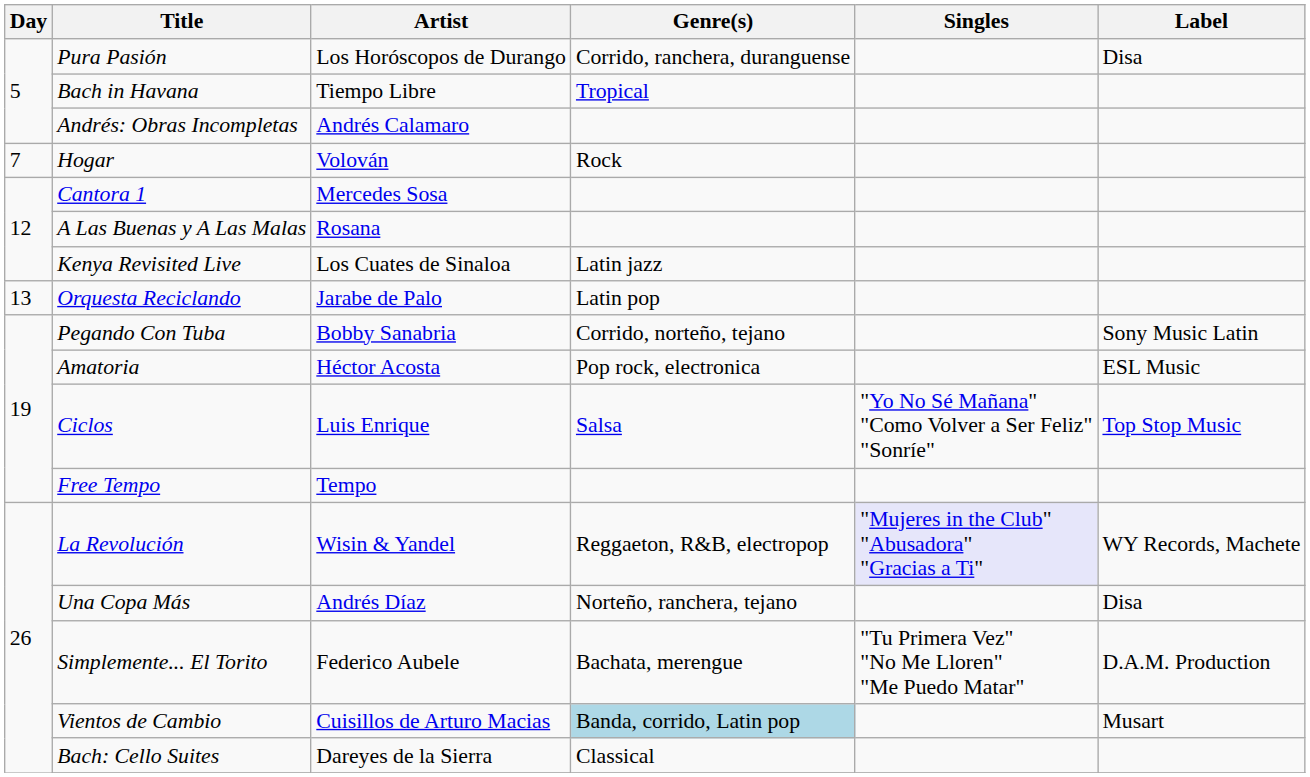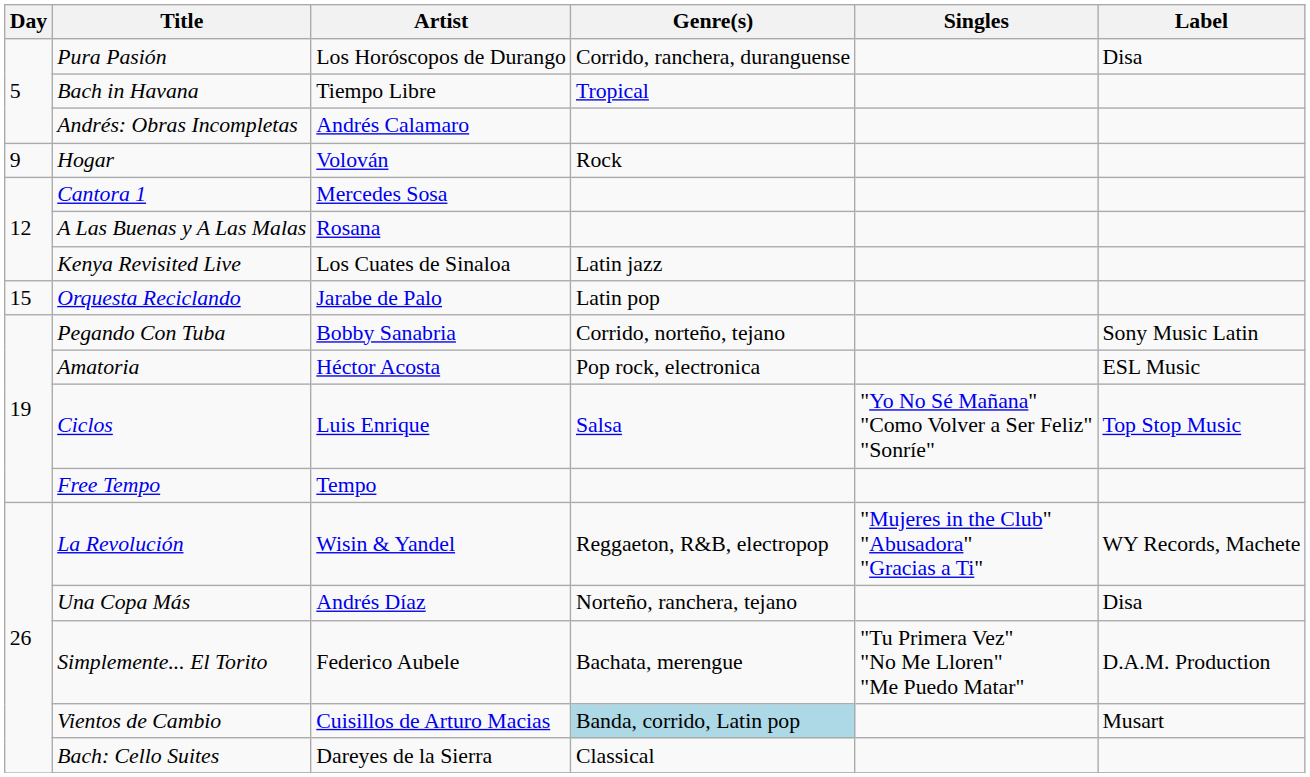Hogar | Day: 7 -> 9
Orquesta Reciclando | Day: 13 -> 15
La Revolución | Singles: lavender background -> no background
